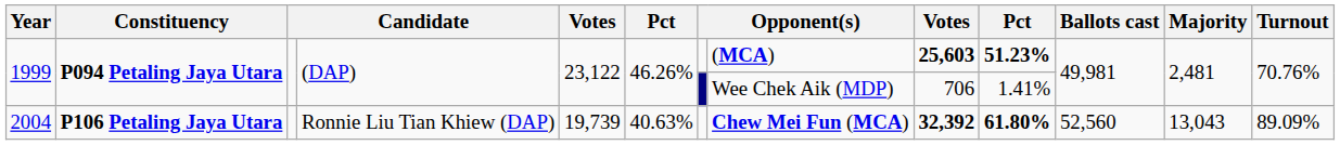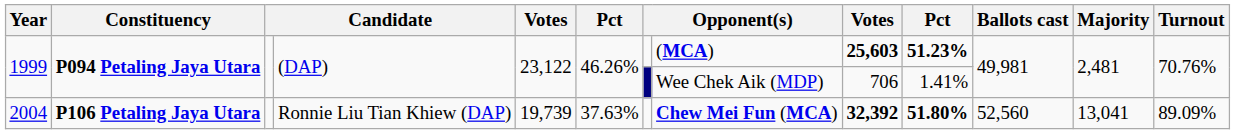2004 | column 6: 40.63% -> 37.63%
2004 | column 10: 61.80% -> 51.80%
2004 | Majority: 13,043 -> 13,041
